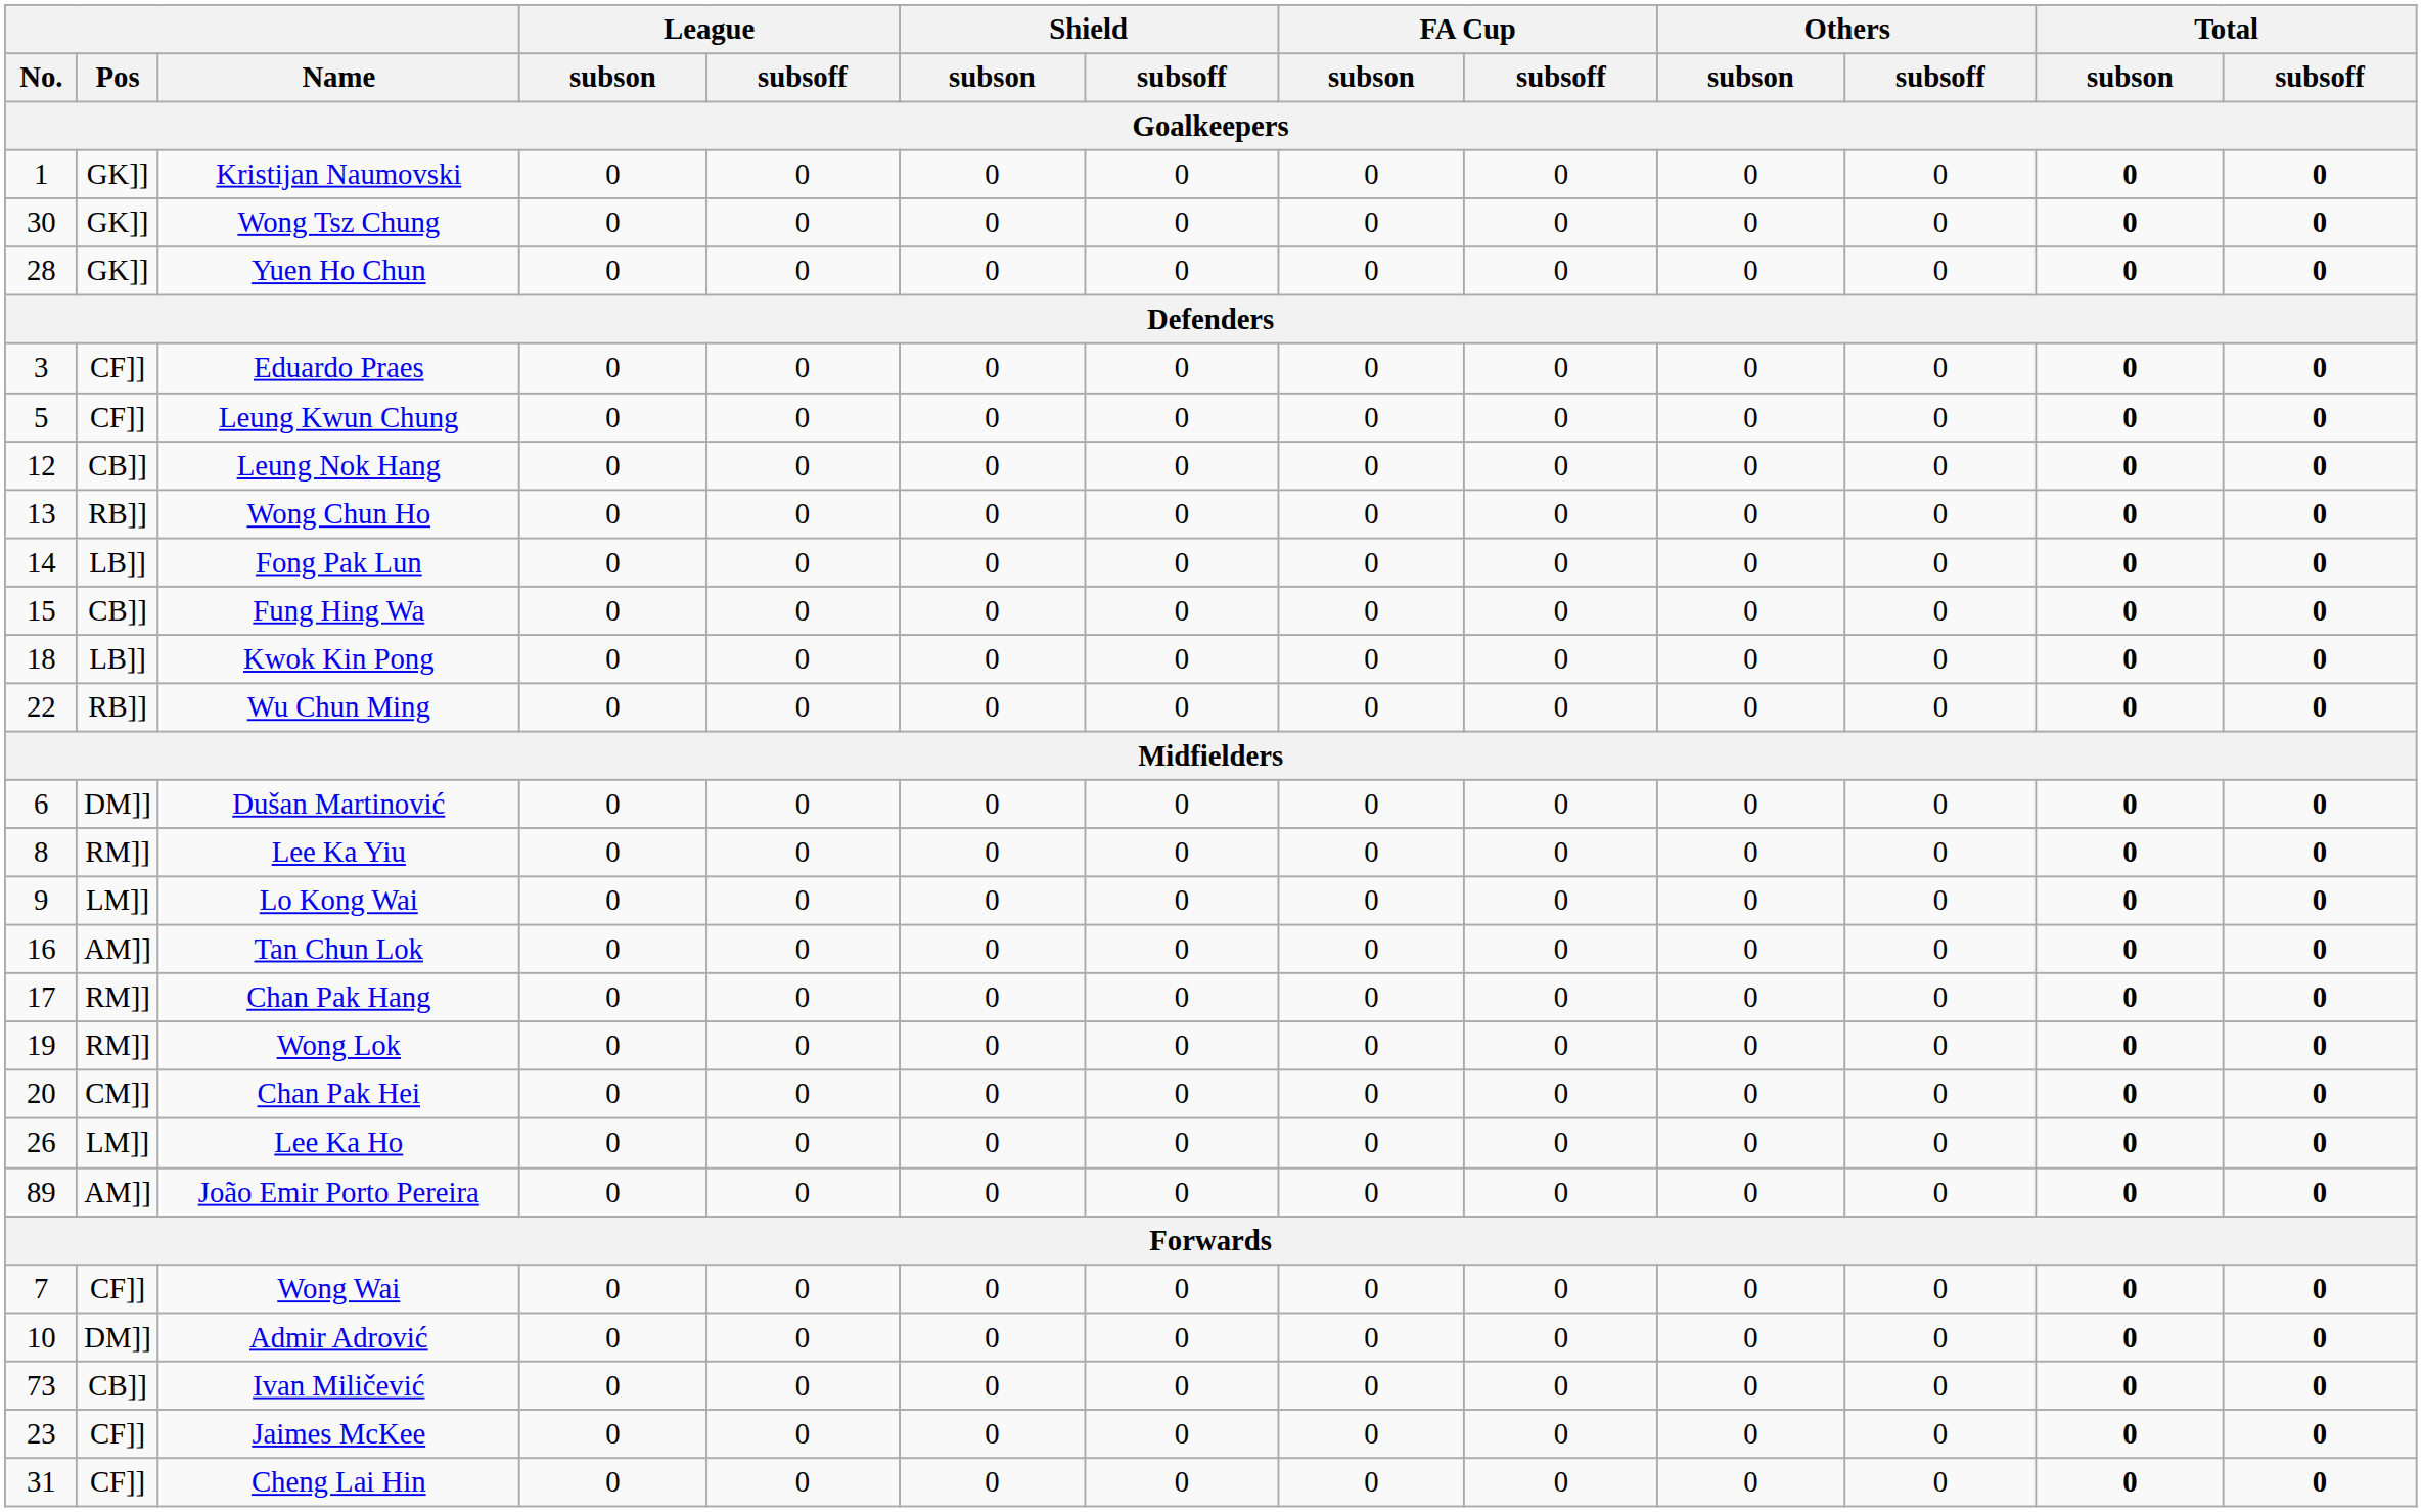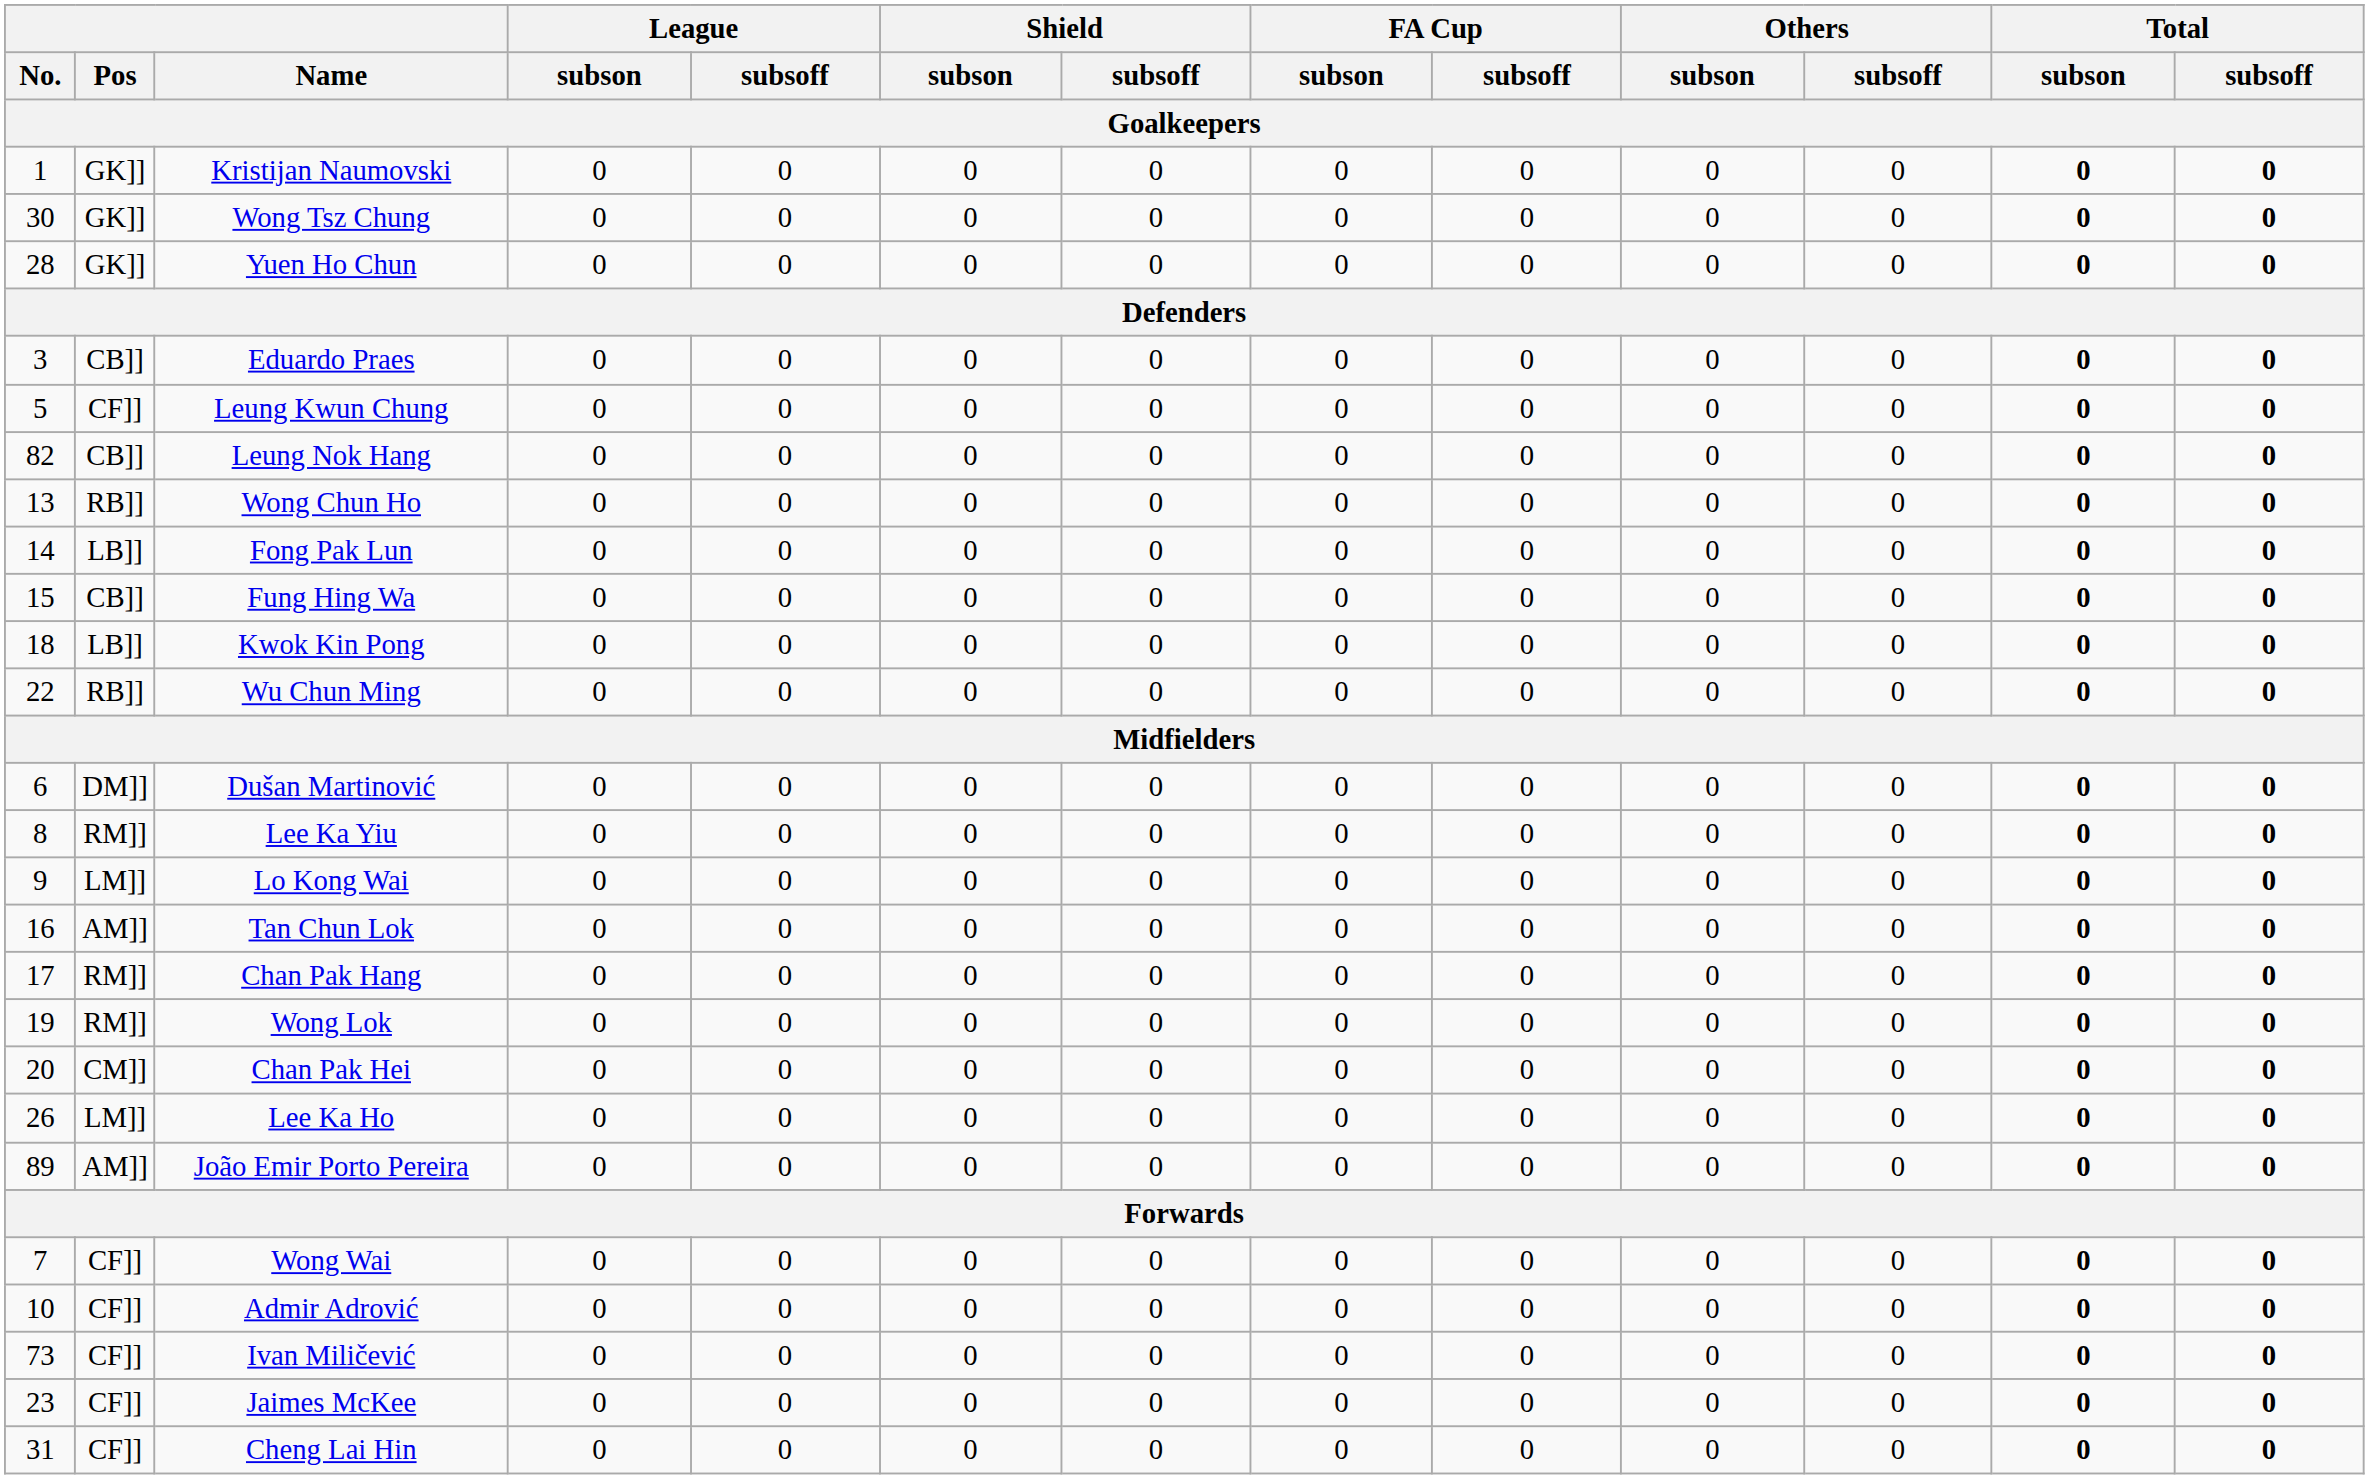Eduardo Praes | Pos: CF]] -> CB]]
Leung Nok Hang | No.: 12 -> 82
Admir Adrović | Pos: DM]] -> CF]]
Ivan Miličević | Pos: CB]] -> CF]]
